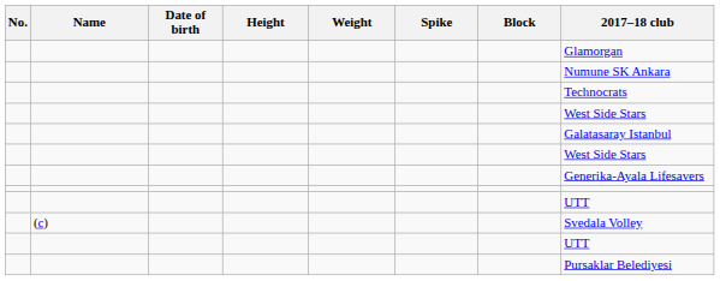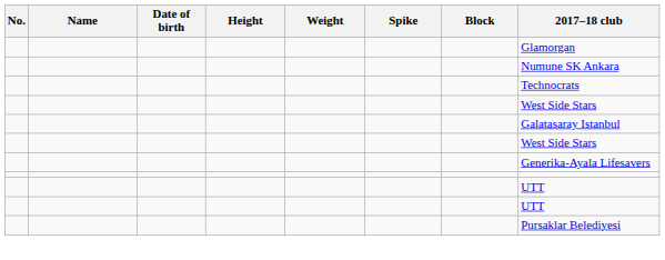- row: (c) | Svedala Volley
